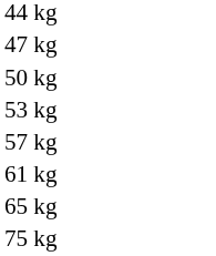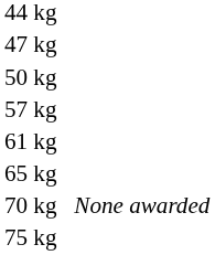- row: 53 kg
+ row: 70 kg | None awarded
